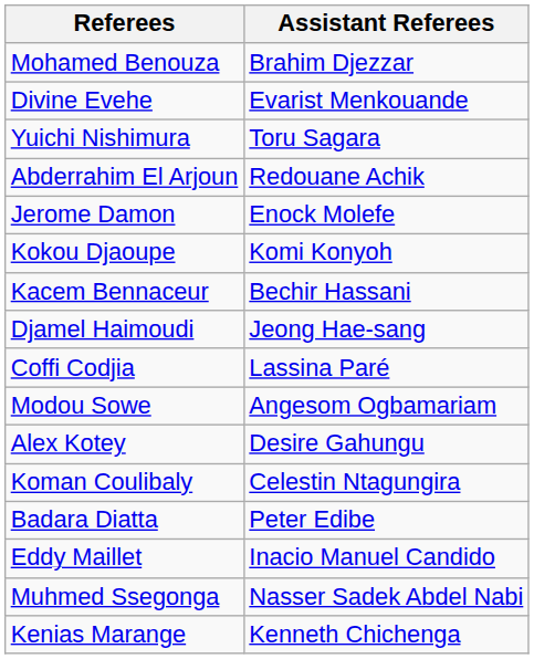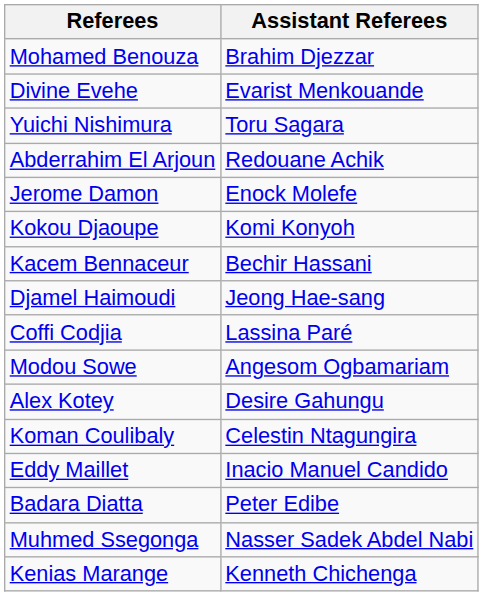rows swapped: Badara Diatta <-> Eddy Maillet
